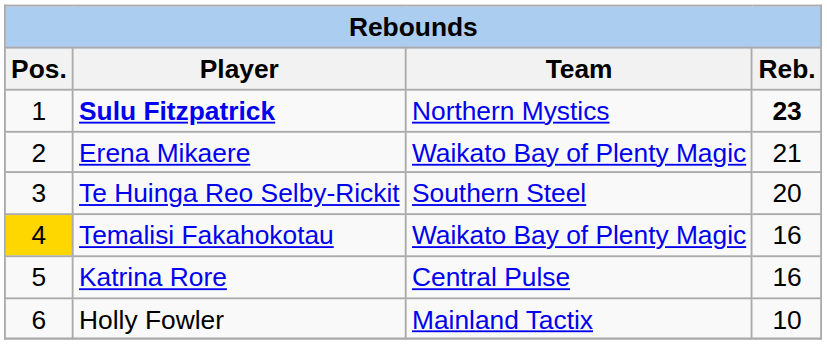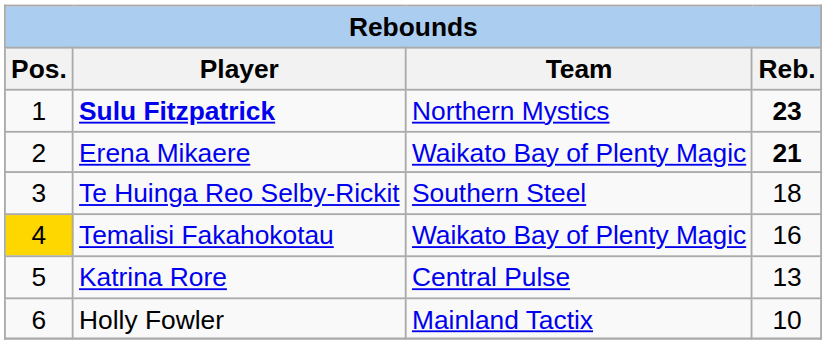Erena Mikaere | Reb.: normal -> bold
Te Huinga Reo Selby-Rickit | Reb.: 20 -> 18
Katrina Rore | Reb.: 16 -> 13
